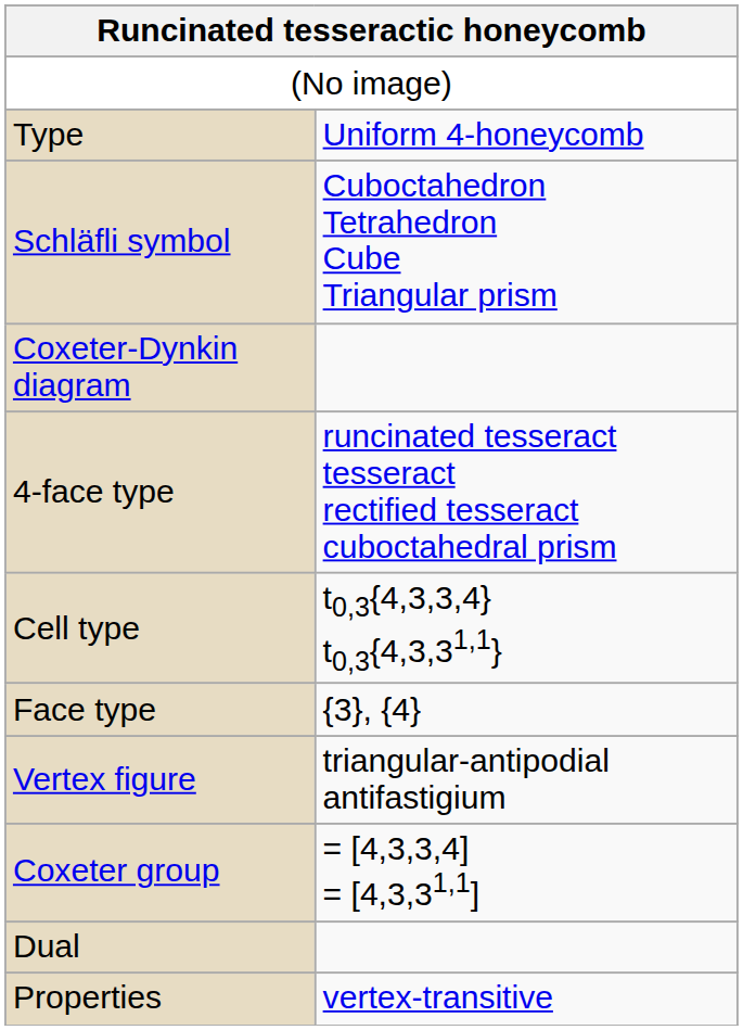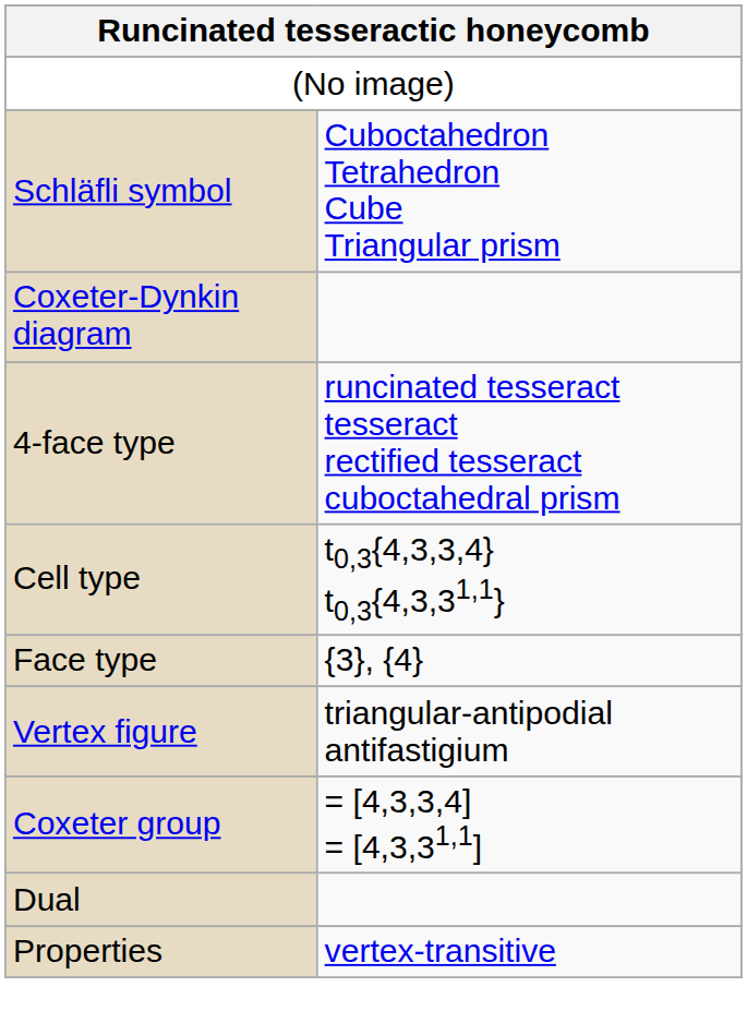- row: Type | Uniform 4-honeycomb
